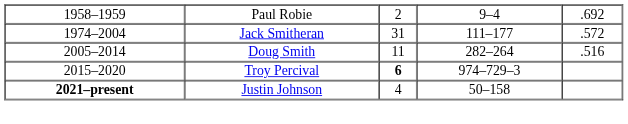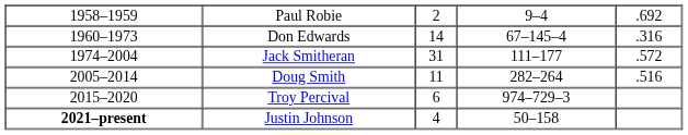+ row: 1960–1973 | Don Edwards | 14 | 67–145–4 | .316
Troy Percival | column 3: bold -> normal
